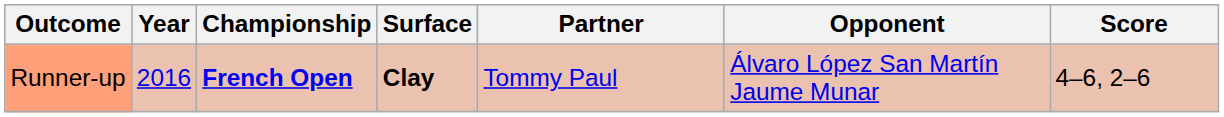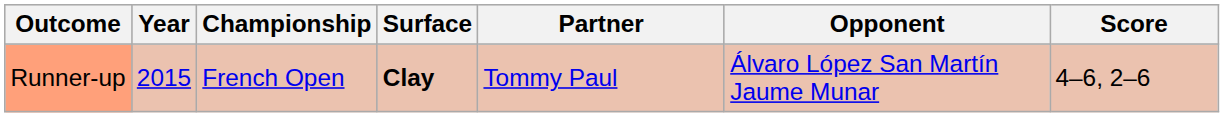Runner-up | Year: 2016 -> 2015
Runner-up | Championship: bold -> normal
